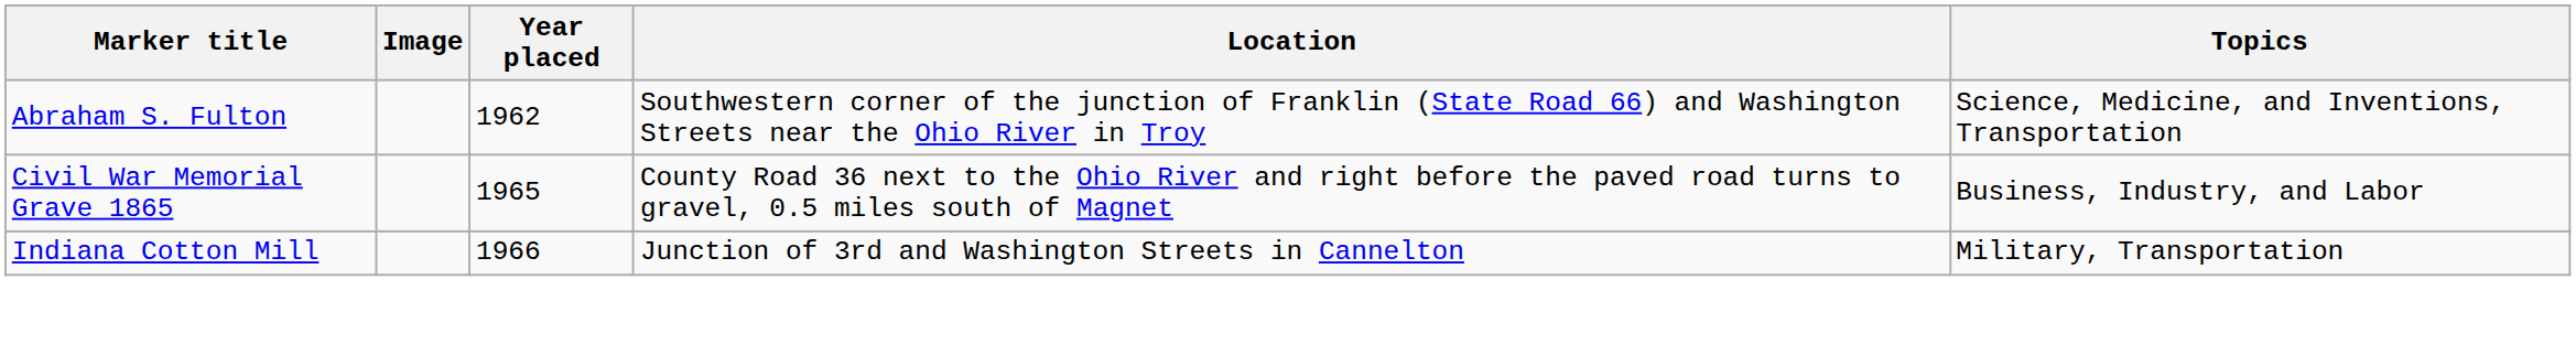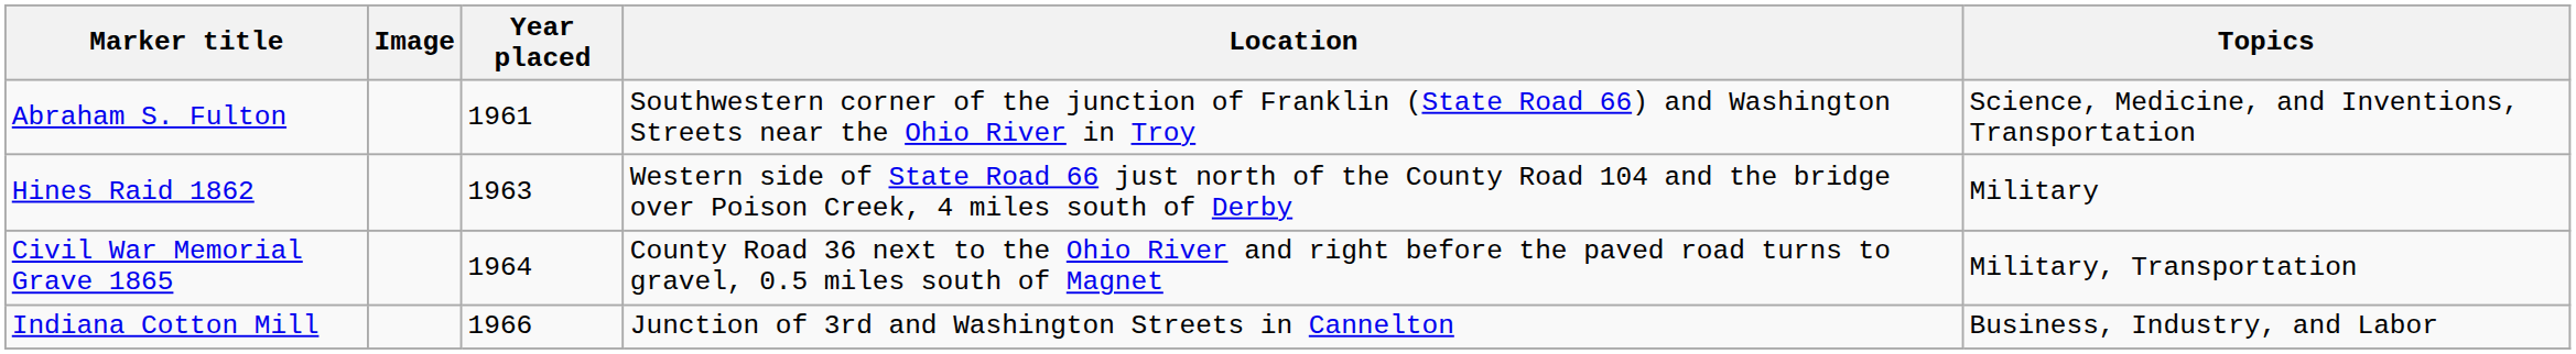Abraham S. Fulton | Year placed: 1962 -> 1961
+ row: Hines Raid 1862 | 1963 | Western side of State Road 66 just north of the County Road 104 and the bridge over Poison Creek, 4 miles south of Derby | Military
Civil War Memorial Grave 1865 | Year placed: 1965 -> 1964
Civil War Memorial Grave 1865 | Topics: Business, Industry, and Labor -> Military, Transportation
Indiana Cotton Mill | Topics: Military, Transportation -> Business, Industry, and Labor
